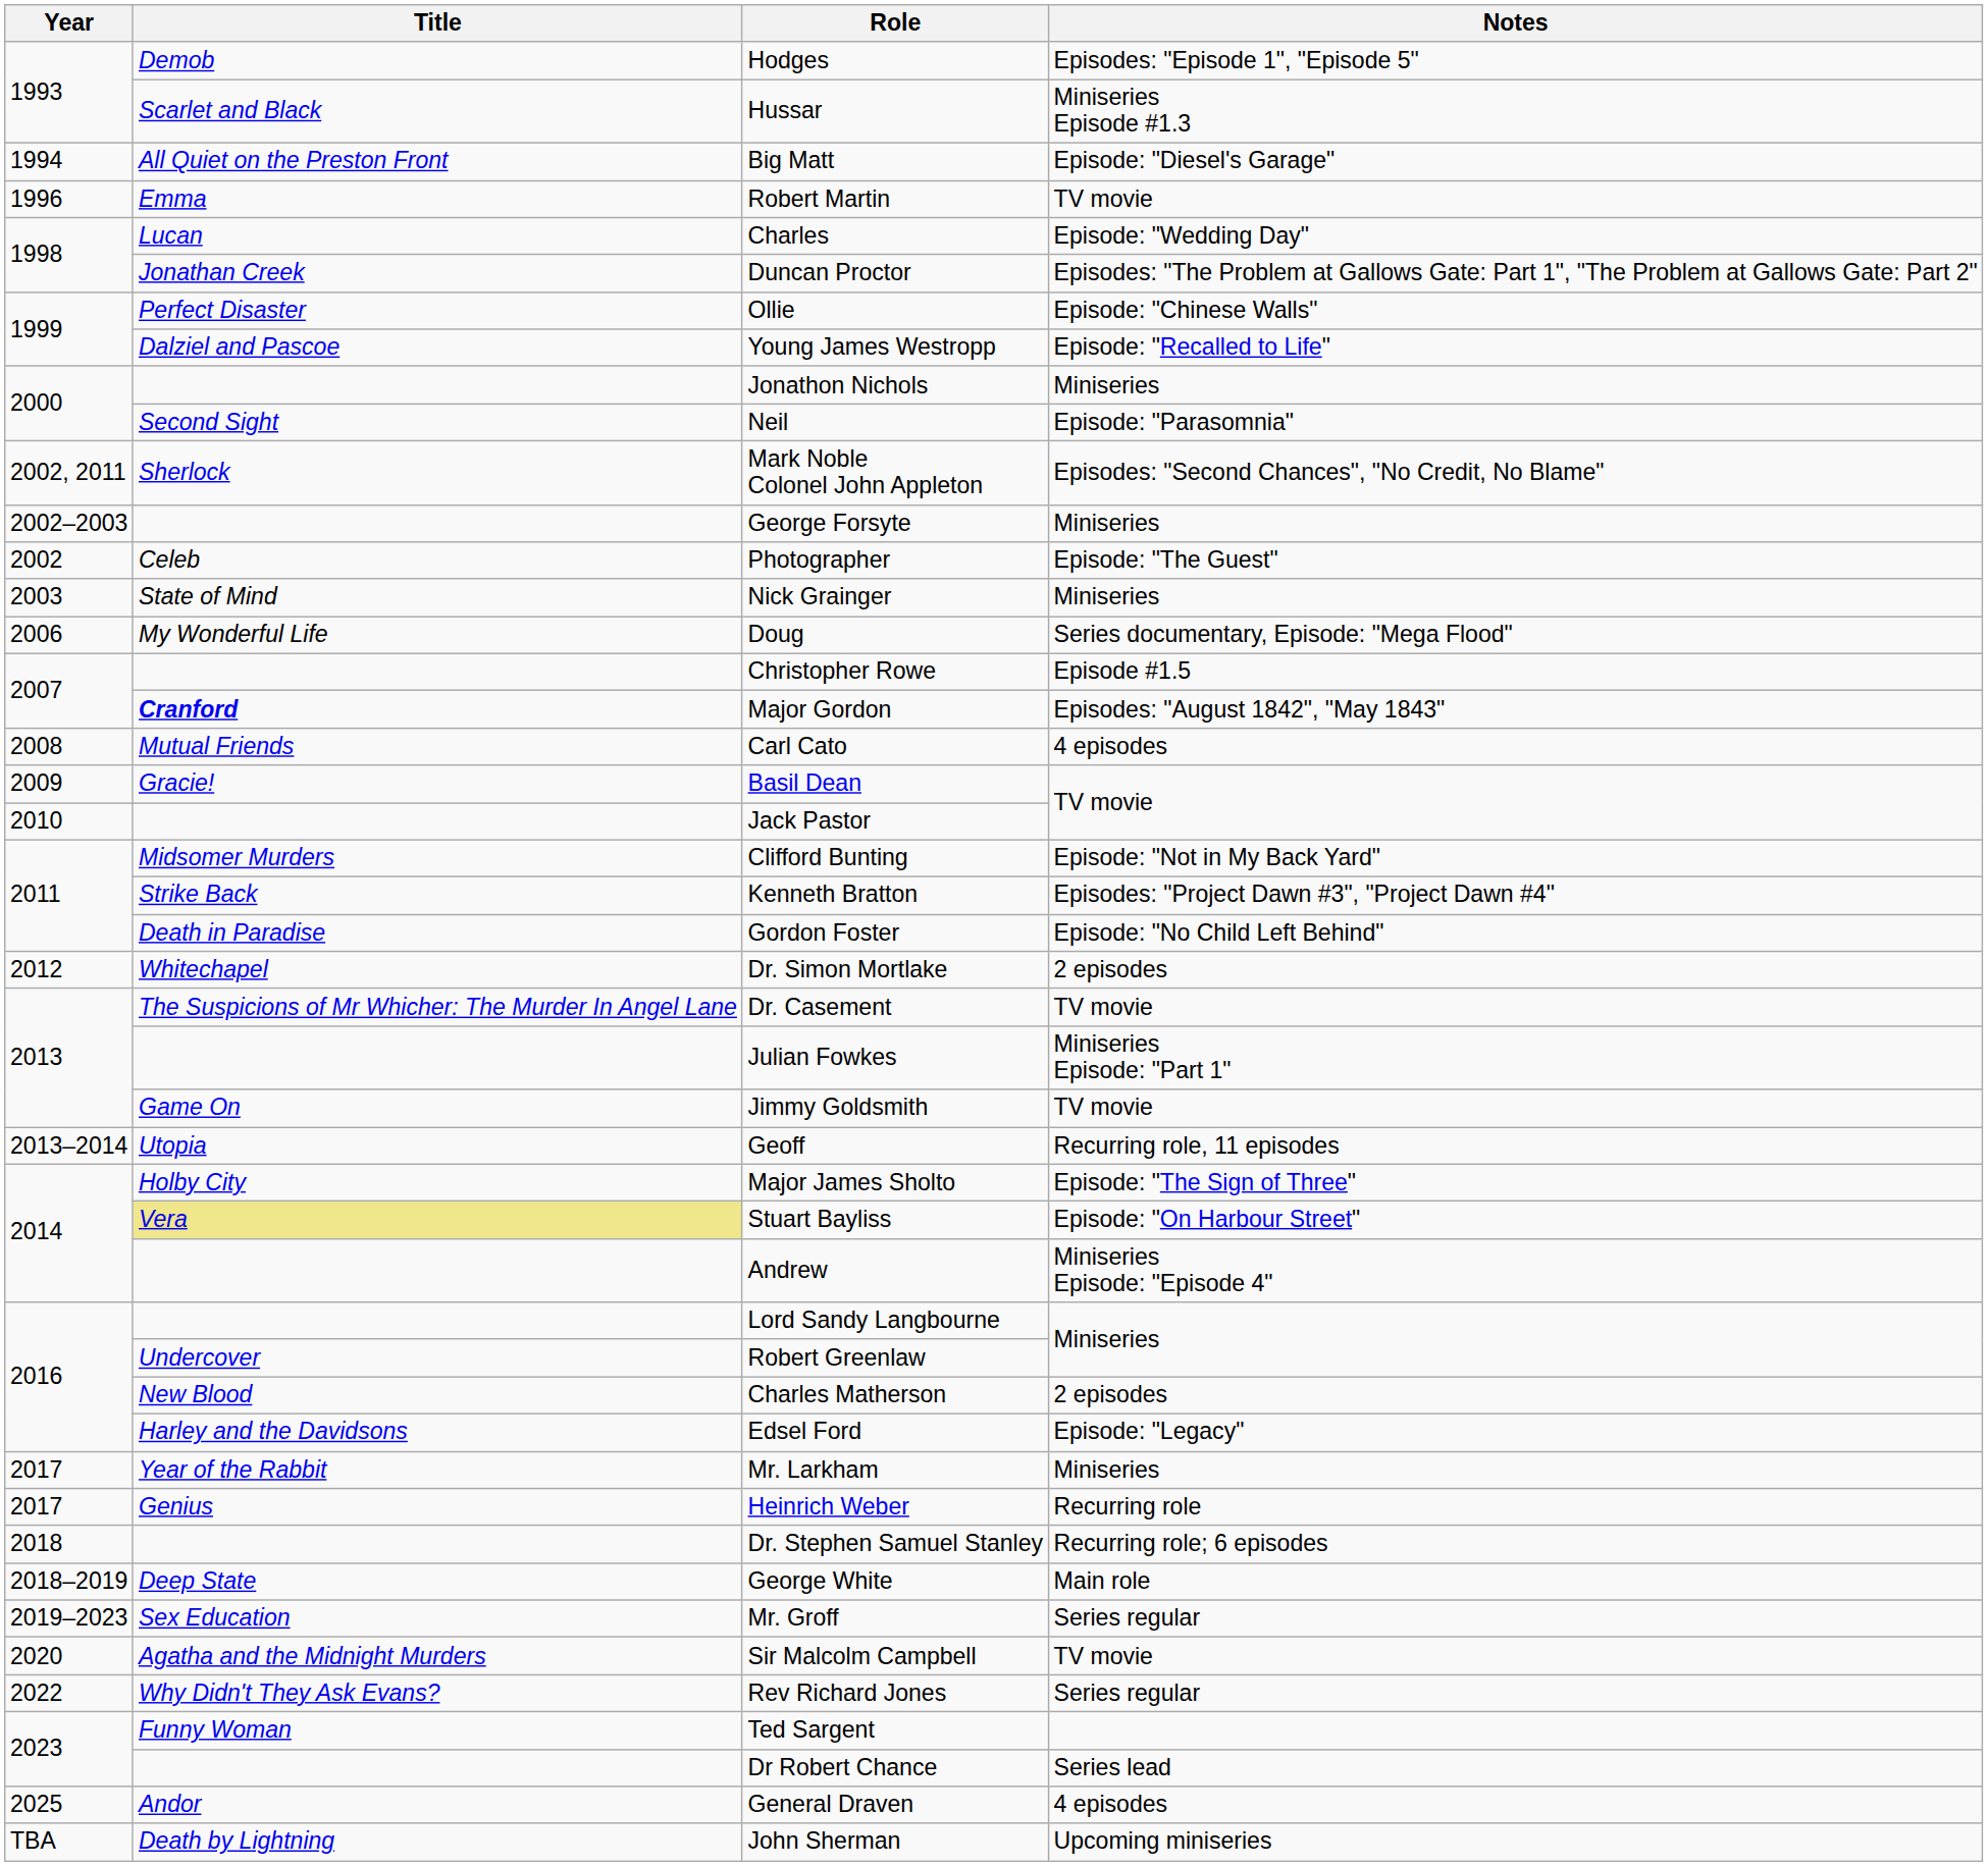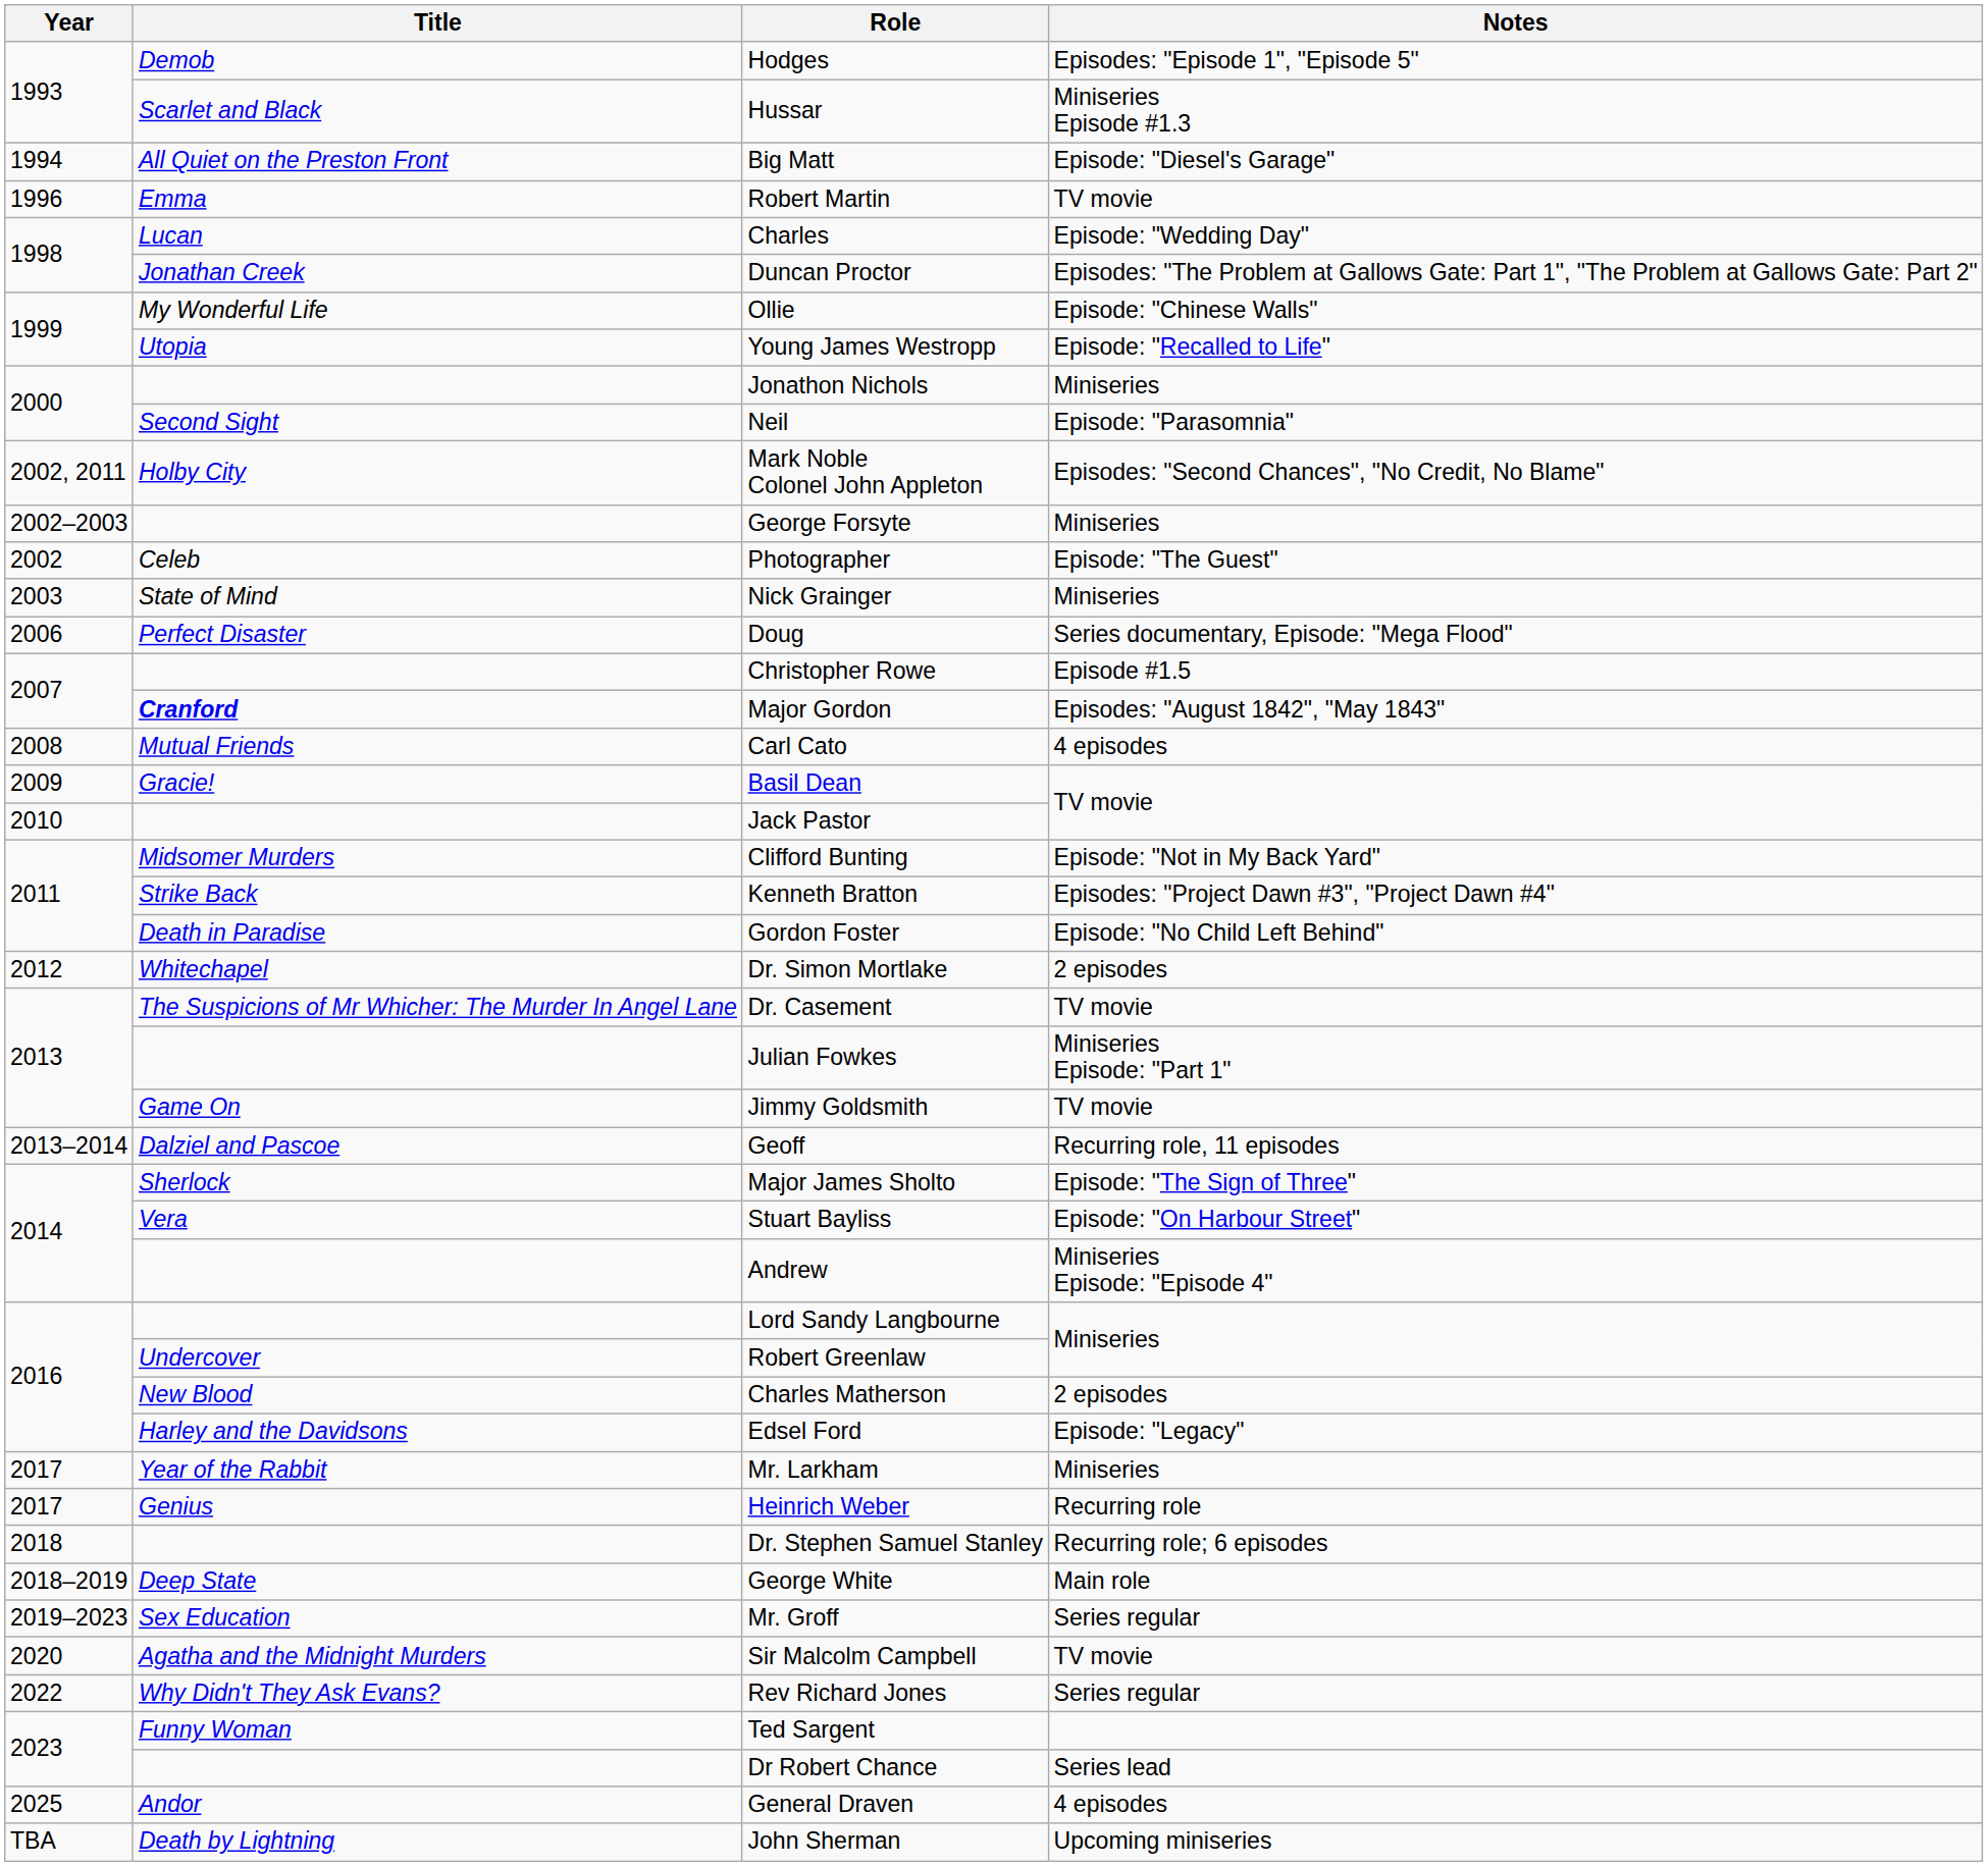Ollie | Title: Perfect Disaster -> My Wonderful Life
Young James Westropp | Title: Dalziel and Pascoe -> Utopia
Mark Noble Colonel John Appleton | Title: Sherlock -> Holby City
Doug | Title: My Wonderful Life -> Perfect Disaster
Geoff | Title: Utopia -> Dalziel and Pascoe
Major James Sholto | Title: Holby City -> Sherlock
Stuart Bayliss | Title: khaki background -> no background
